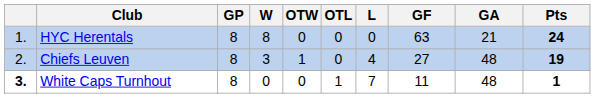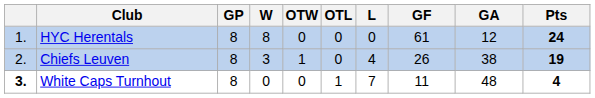HYC Herentals | GF: 63 -> 61
HYC Herentals | GA: 21 -> 12
Chiefs Leuven | GF: 27 -> 26
Chiefs Leuven | GA: 48 -> 38
White Caps Turnhout | Pts: 1 -> 4
